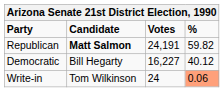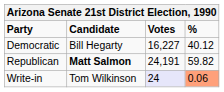rows swapped: Republican <-> Democratic
Write-in | Votes: no background -> lavender background
